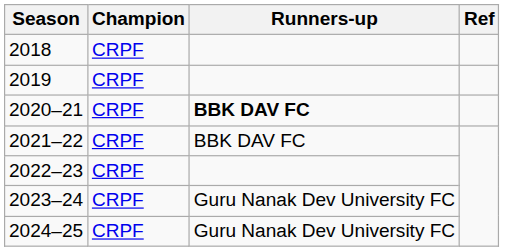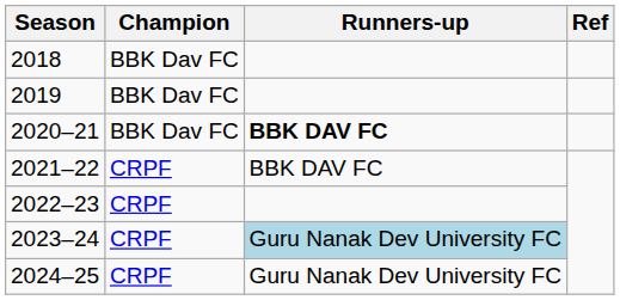2018 | Champion: CRPF -> BBK Dav FC
2019 | Champion: CRPF -> BBK Dav FC
2020–21 | Champion: CRPF -> BBK Dav FC
2023–24 | Runners-up: no background -> lightblue background
